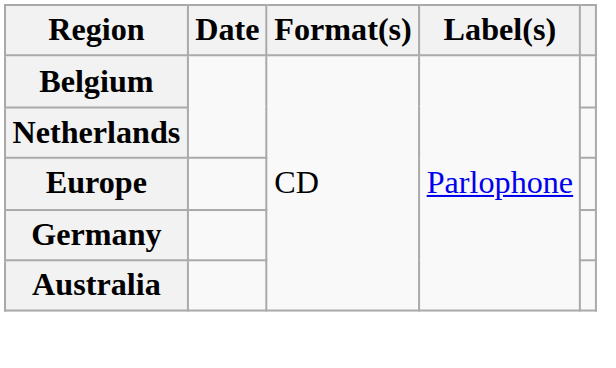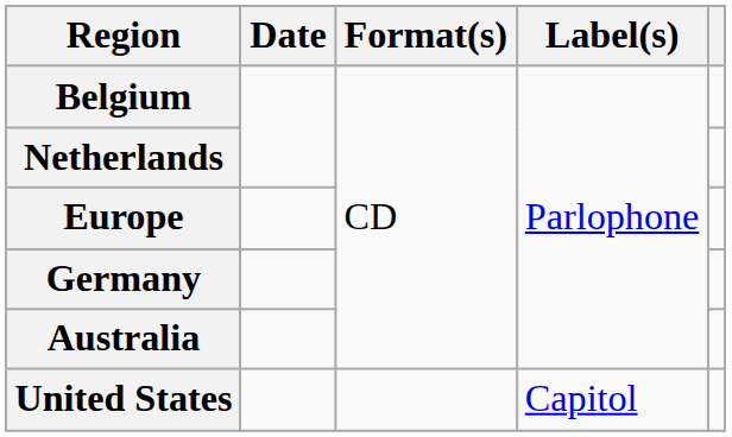+ row: United States | Capitol
